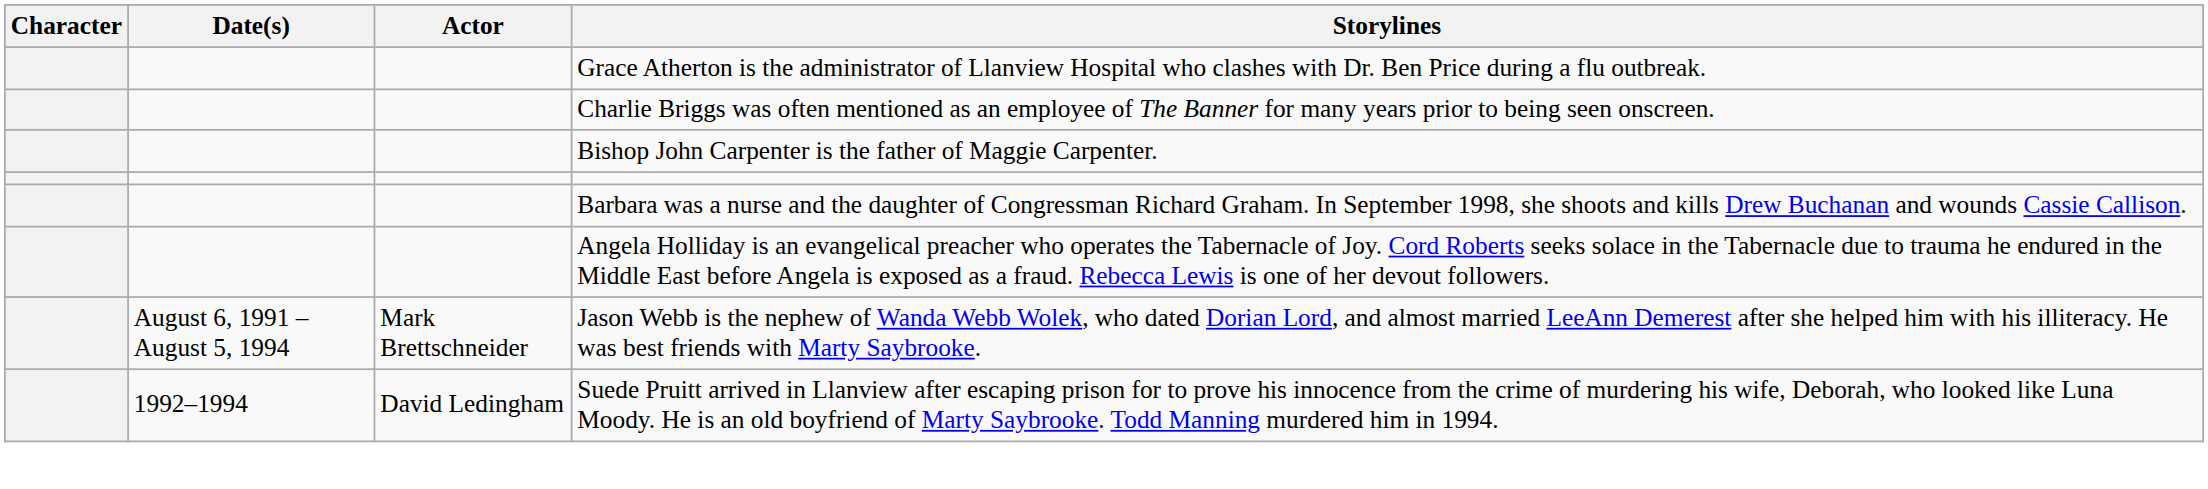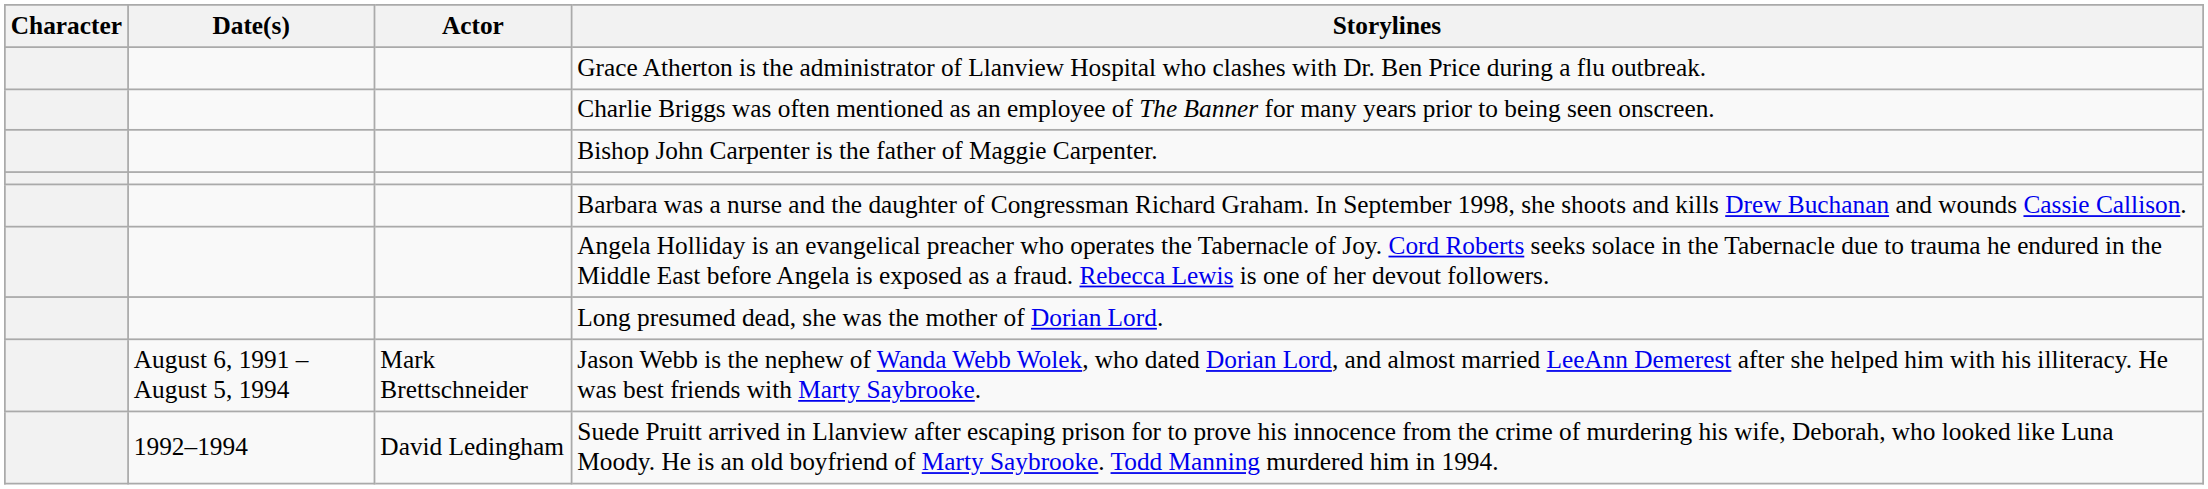+ row: Long presumed dead, she was the mother of Dorian Lord.
